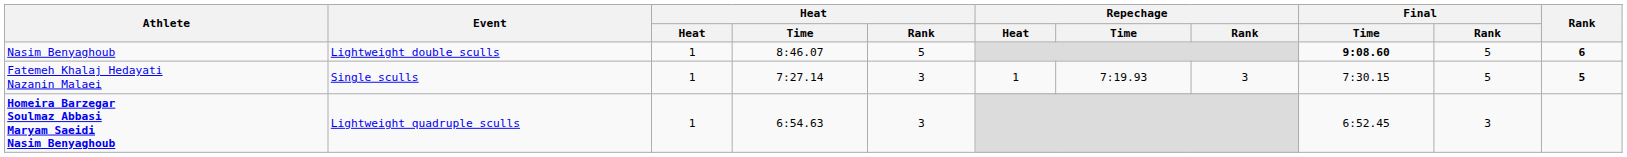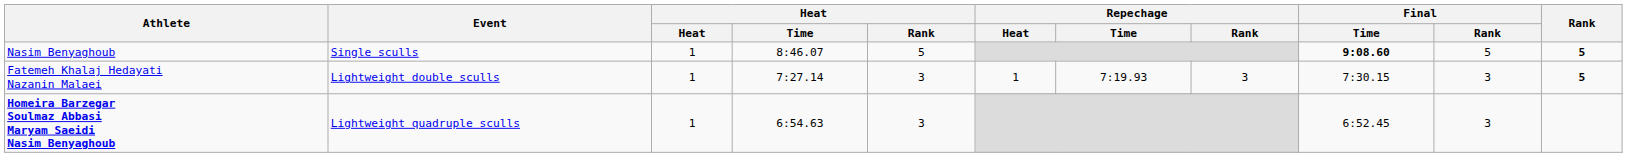Nasim Benyaghoub | Event: Lightweight double sculls -> Single sculls
Nasim Benyaghoub | Rank: 6 -> 5
Fatemeh Khalaj Hedayati Nazanin Malaei | Event: Single sculls -> Lightweight double sculls
Fatemeh Khalaj Hedayati Nazanin Malaei | Final / Rank: 5 -> 3
